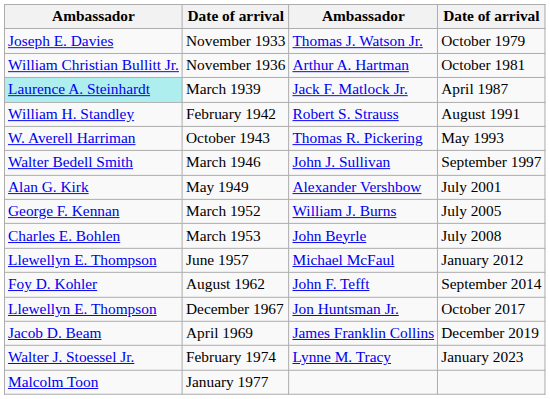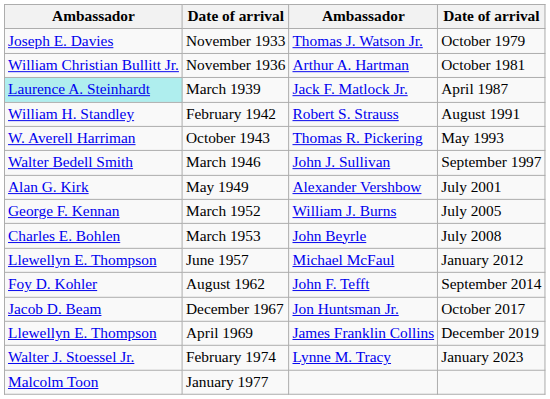December 1967 | column 1: Llewellyn E. Thompson -> Jacob D. Beam
April 1969 | column 1: Jacob D. Beam -> Llewellyn E. Thompson
